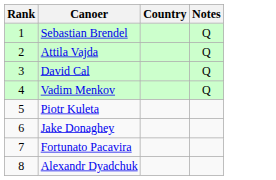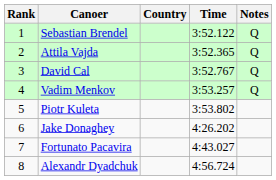+ column: Time | 3:52.122 | 3:52.365 | 3:52.767 | 3:53.257 | 3:53.802 | 4:26.202 | 4:43.027 | 4:56.724
